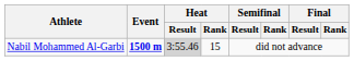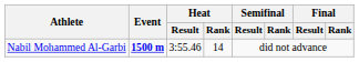Nabil Mohammed Al-Garbi | Heat / Result: lightgrey background -> no background
Nabil Mohammed Al-Garbi | Heat / Rank: 15 -> 14
